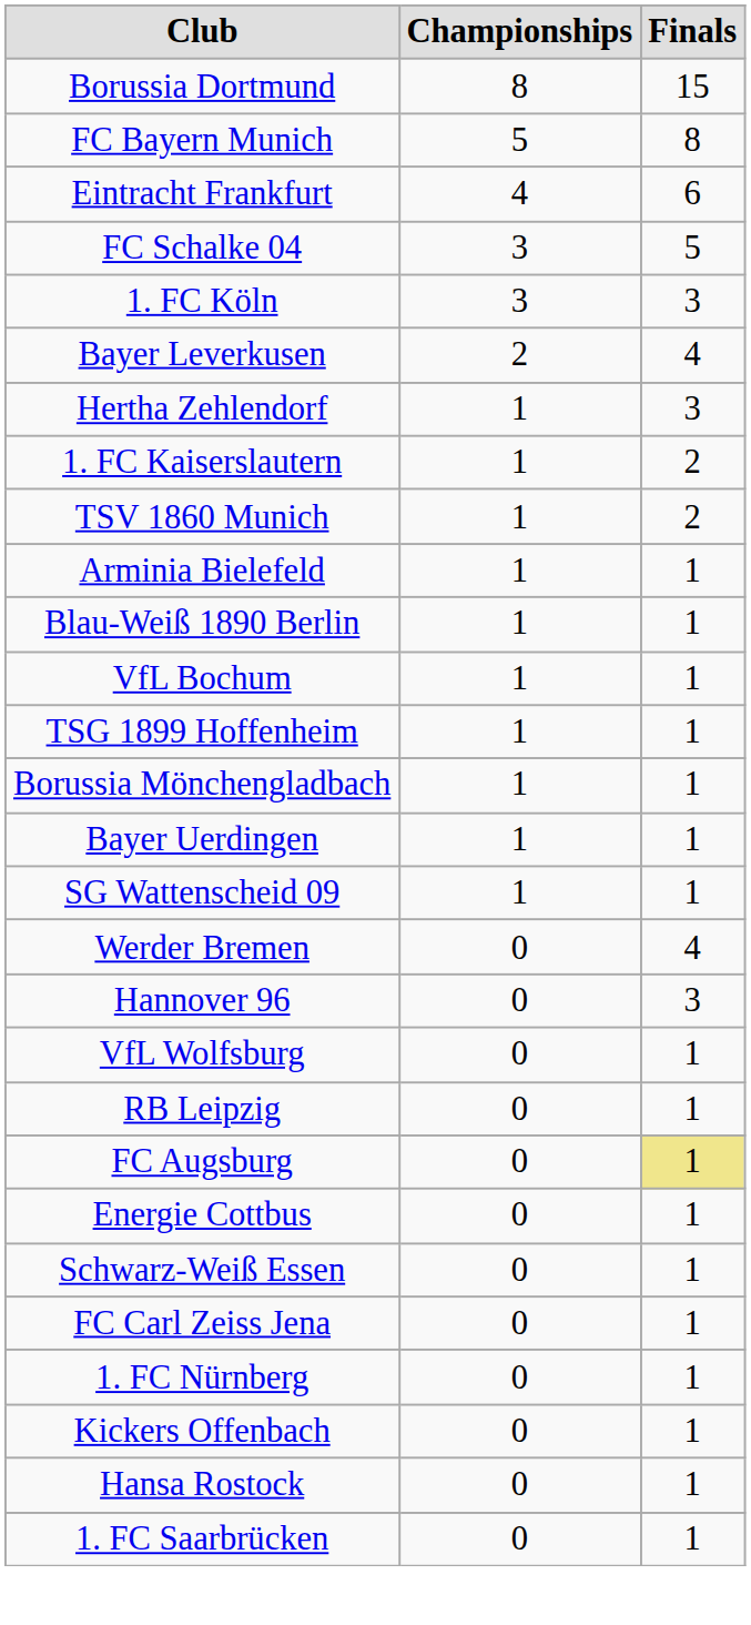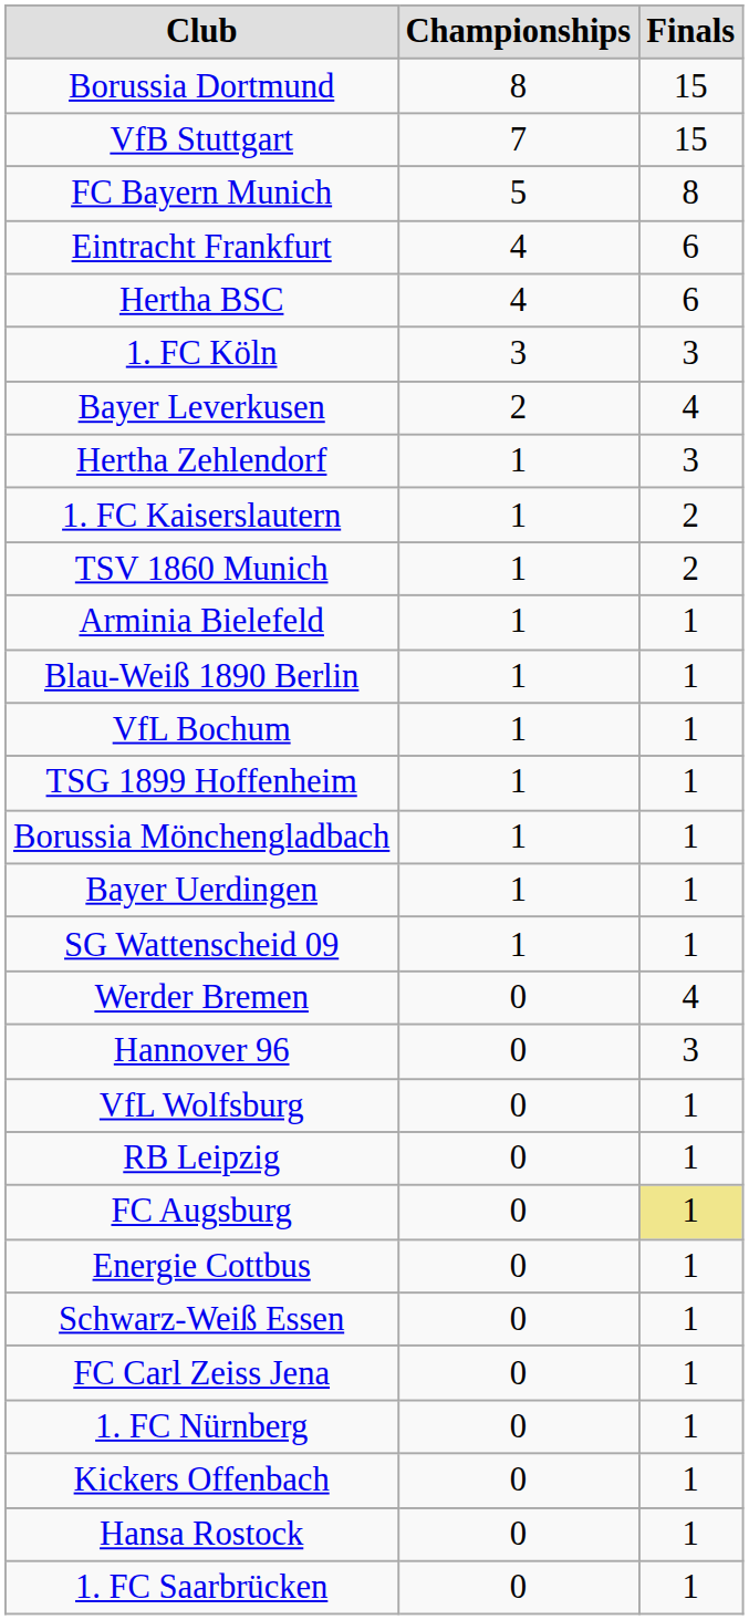+ row: VfB Stuttgart | 7 | 15
+ row: Hertha BSC | 4 | 6
- row: FC Schalke 04 | 3 | 5
